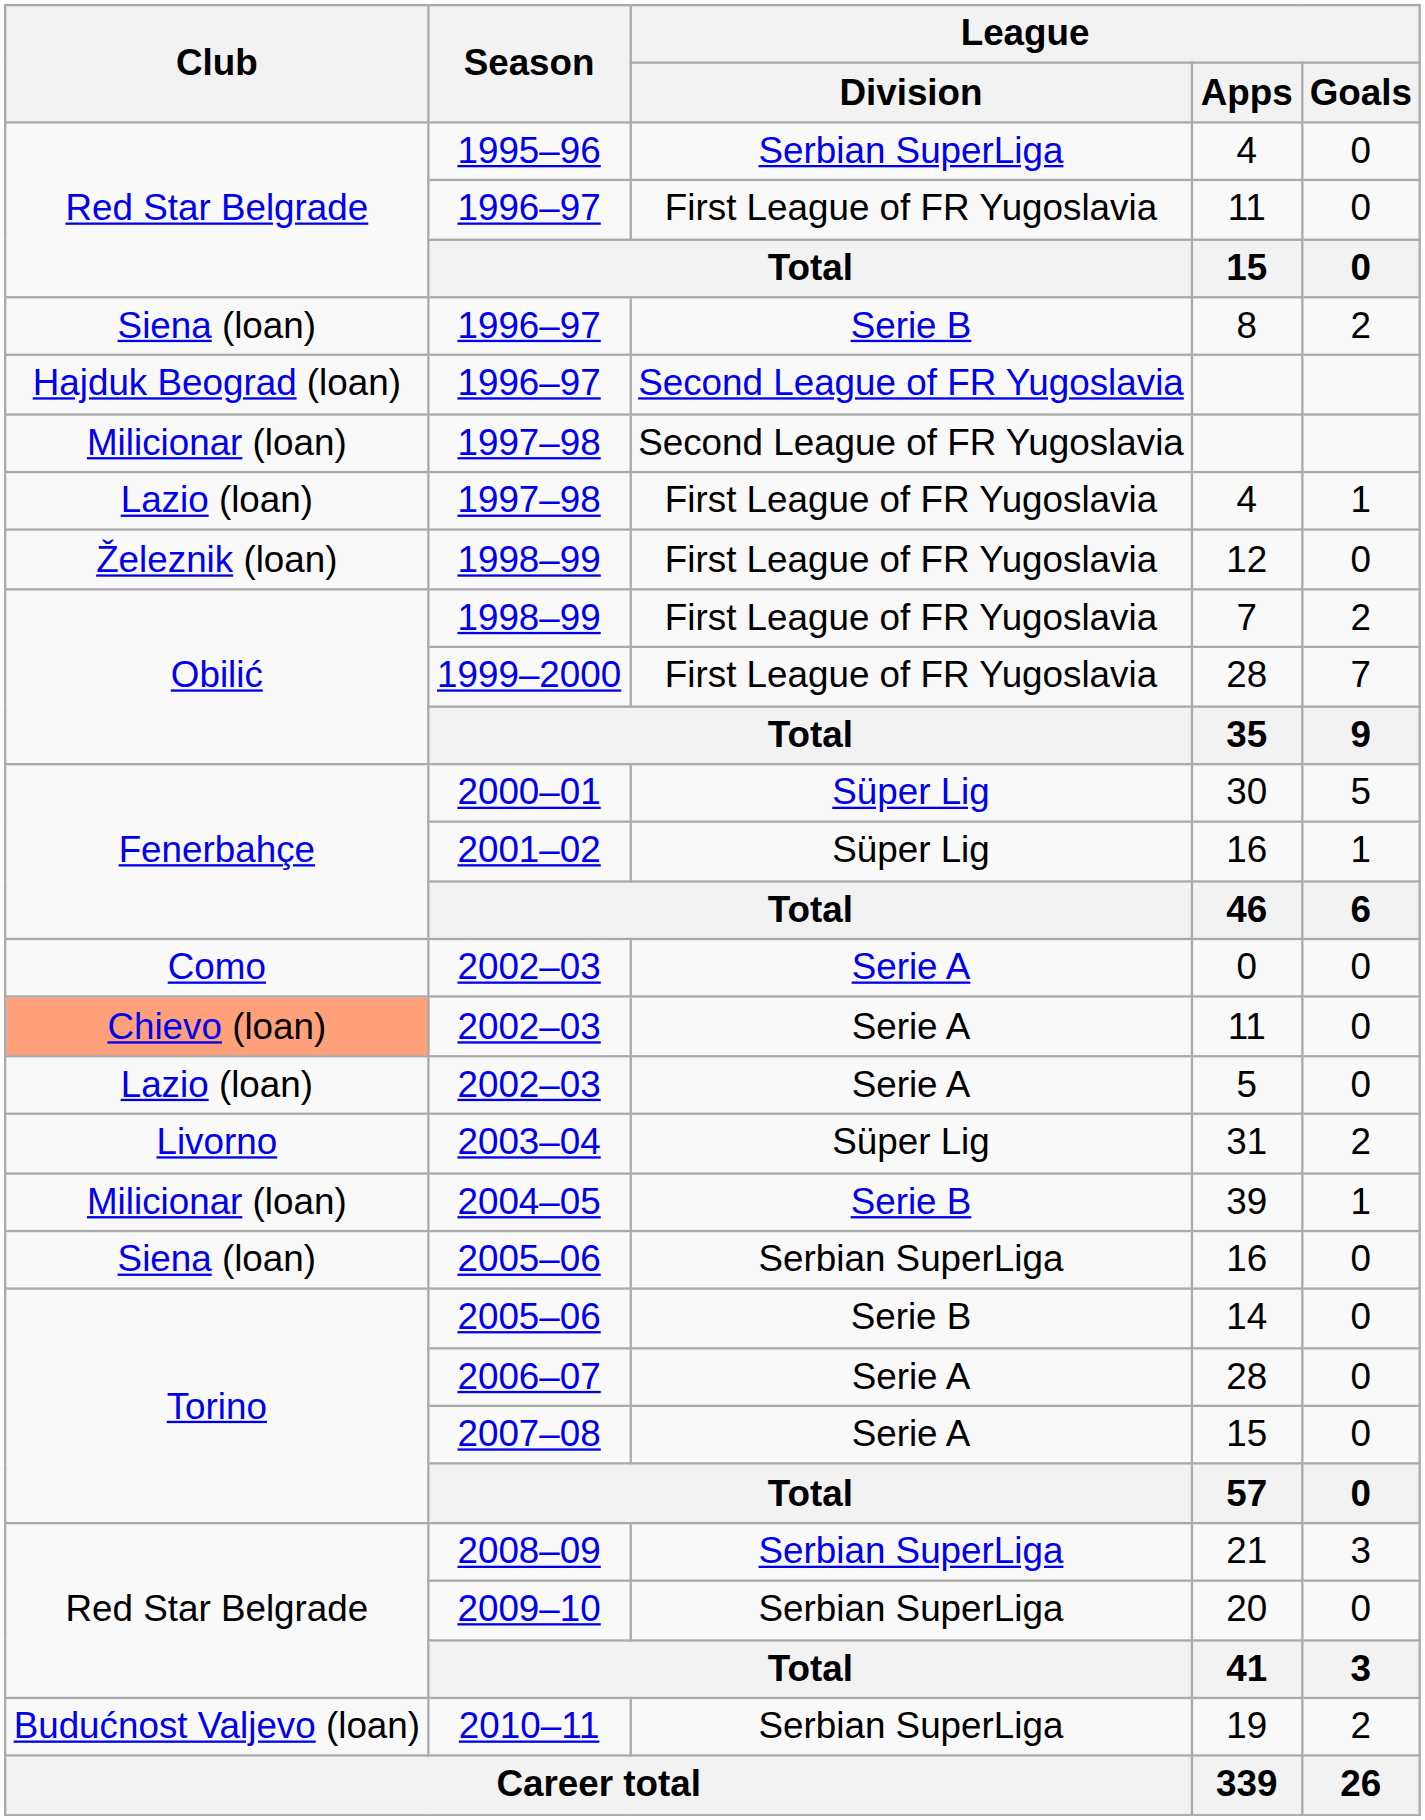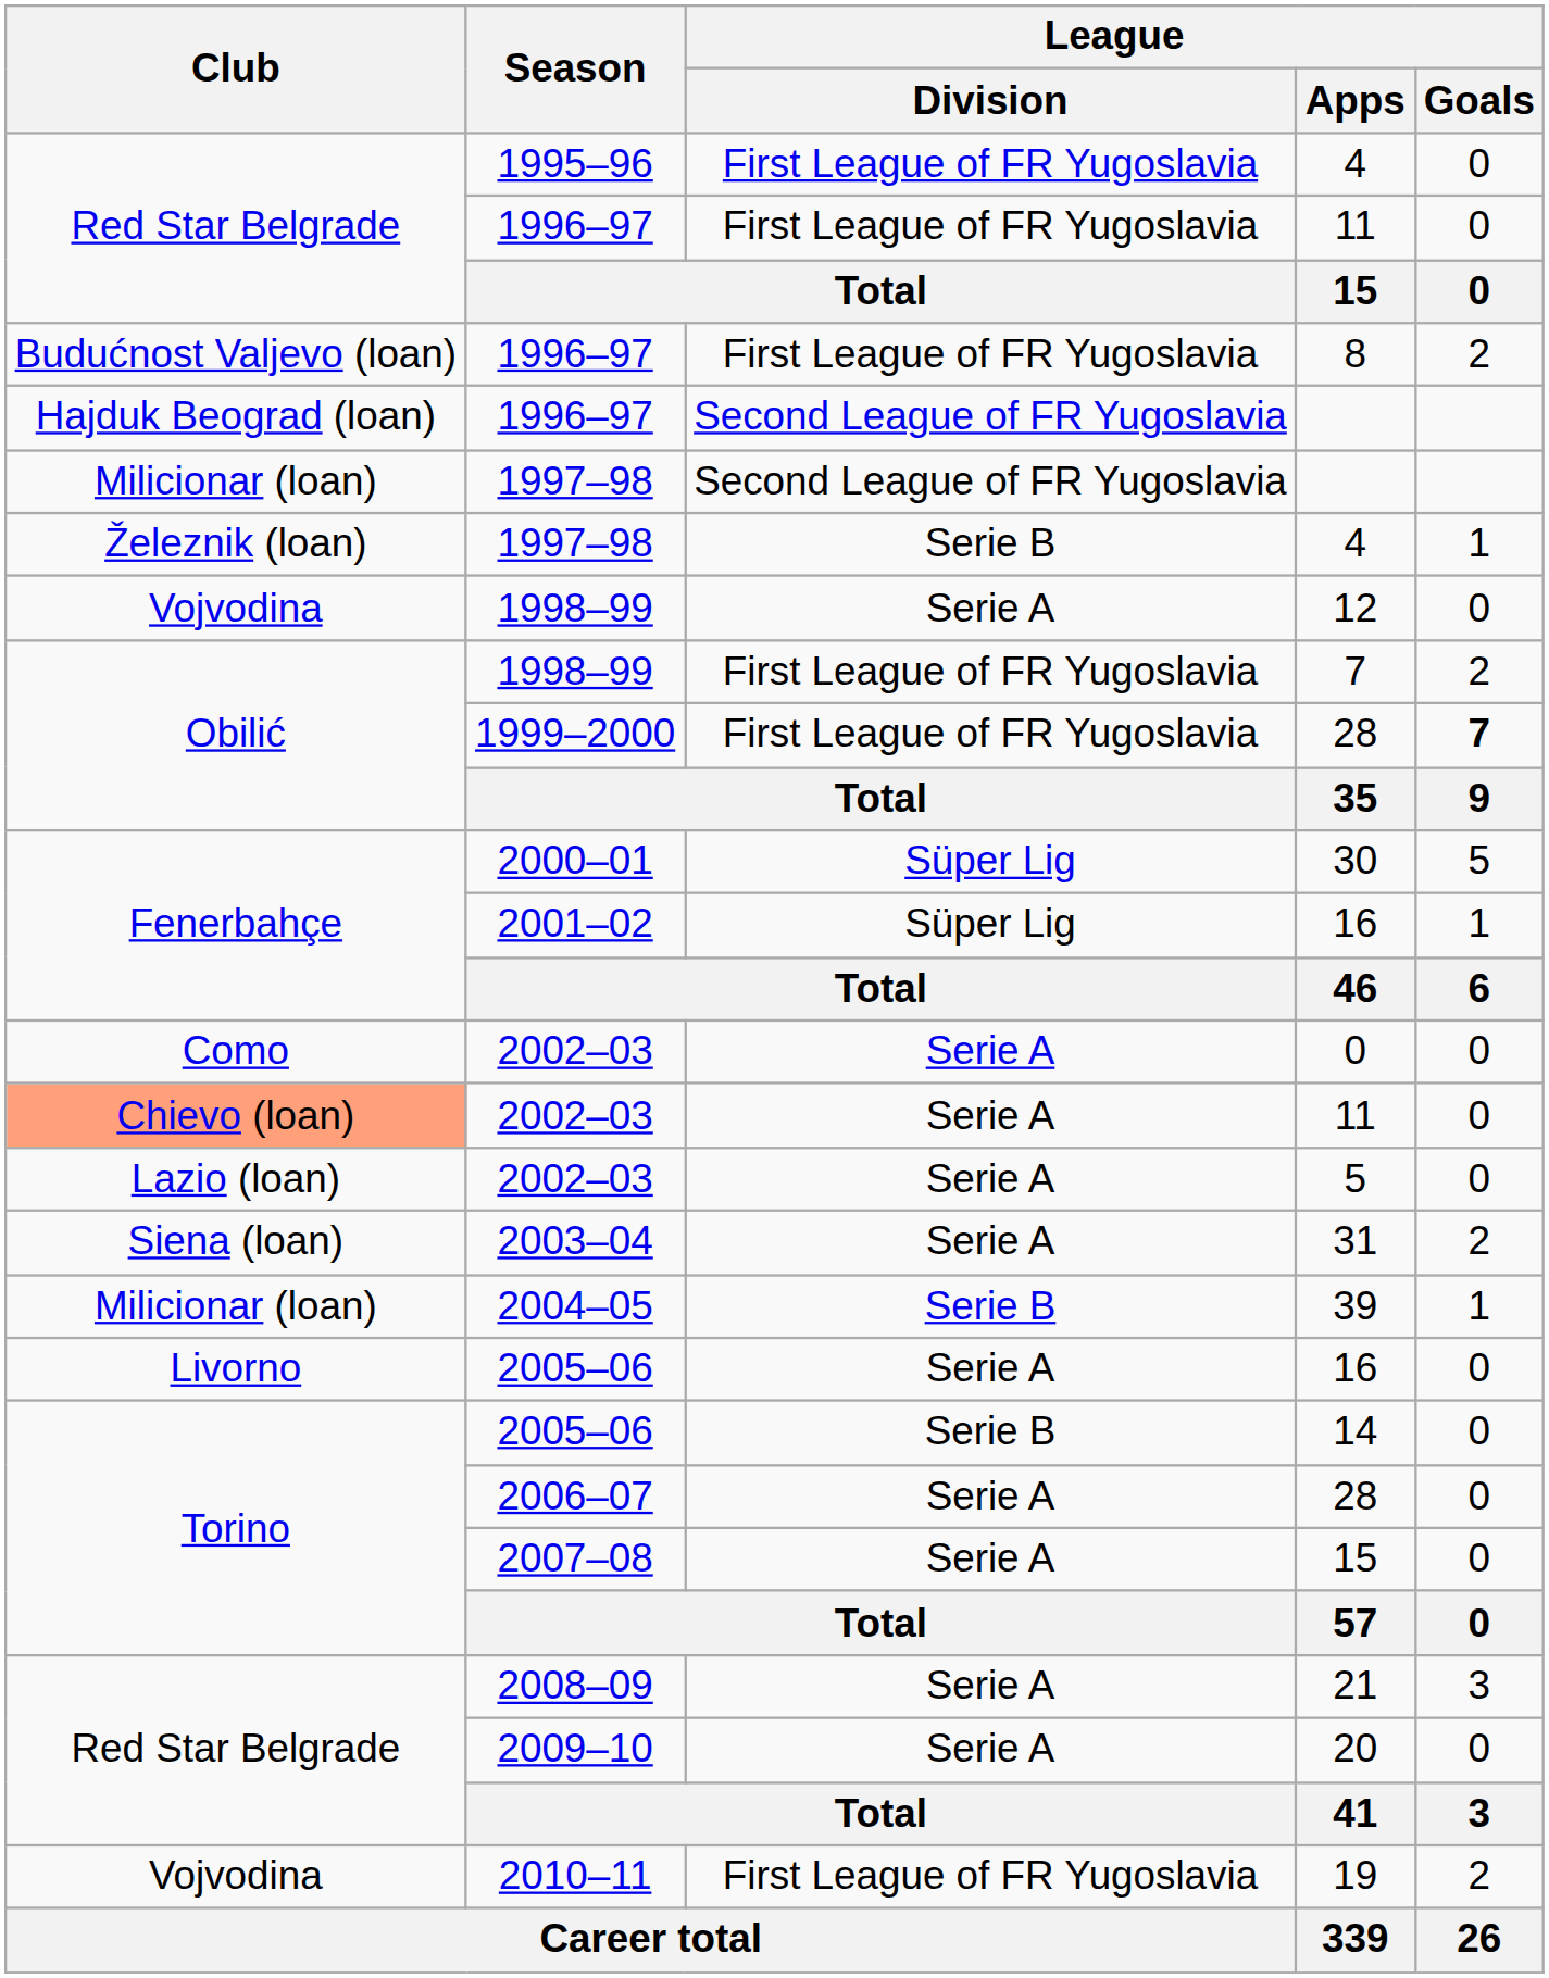1995–96 / 4 | League / Division: Serbian SuperLiga -> First League of FR Yugoslavia
8 | Club: Siena (loan) -> Budućnost Valjevo (loan)
8 | League / Division: Serie B -> First League of FR Yugoslavia
1997–98 / 4 | Club: Lazio (loan) -> Železnik (loan)
1997–98 / 4 | League / Division: First League of FR Yugoslavia -> Serie B
12 | Club: Železnik (loan) -> Vojvodina
12 | League / Division: First League of FR Yugoslavia -> Serie A
1999–2000 / 28 | League / Goals: normal -> bold
31 | Club: Livorno -> Siena (loan)
31 | League / Division: Süper Lig -> Serie A
2005–06 / 16 | Club: Siena (loan) -> Livorno
2005–06 / 16 | League / Division: Serbian SuperLiga -> Serie A
21 | League / Division: Serbian SuperLiga -> Serie A
20 | League / Division: Serbian SuperLiga -> Serie A
19 | Club: Budućnost Valjevo (loan) -> Vojvodina
19 | League / Division: Serbian SuperLiga -> First League of FR Yugoslavia
